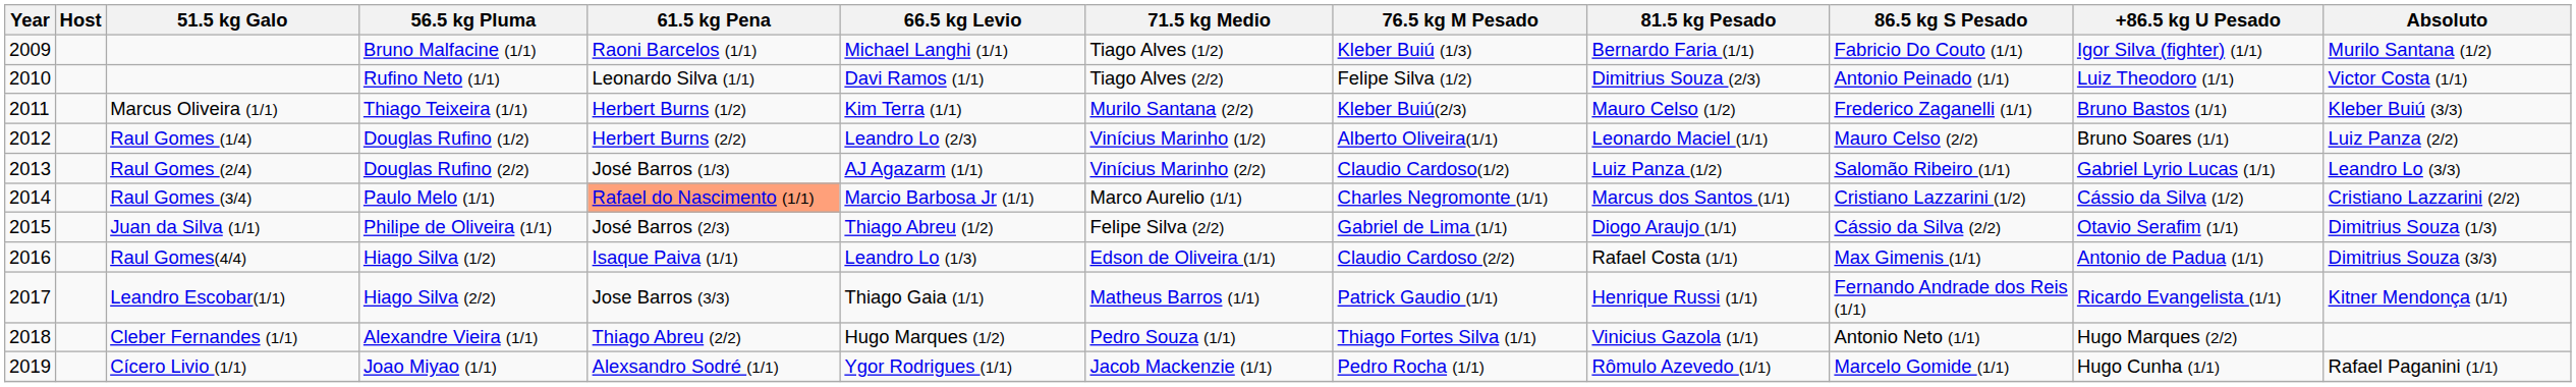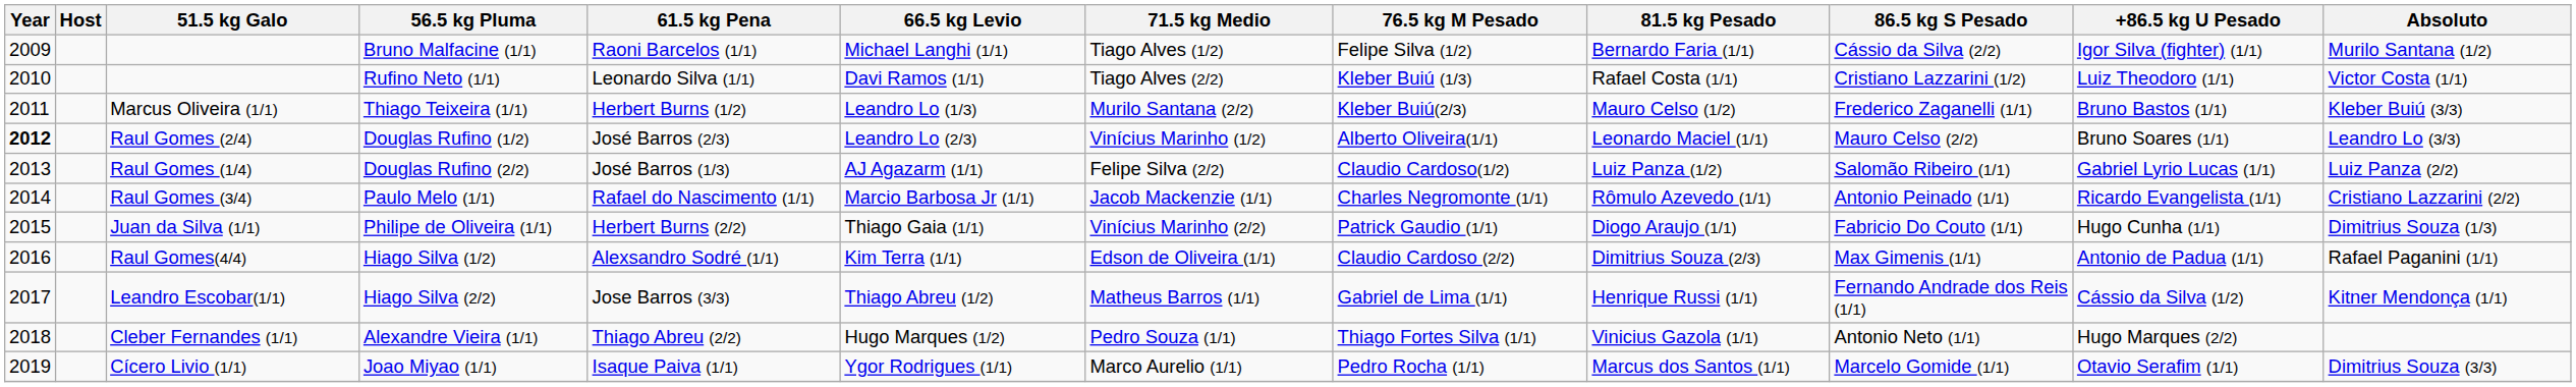Bruno Malfacine (1/1) | 76.5 kg M Pesado: Kleber Buiú (1/3) -> Felipe Silva (1/2)
Bruno Malfacine (1/1) | 86.5 kg S Pesado: Fabricio Do Couto (1/1) -> Cássio da Silva (2/2)
Rufino Neto (1/1) | 76.5 kg M Pesado: Felipe Silva (1/2) -> Kleber Buiú (1/3)
Rufino Neto (1/1) | 81.5 kg Pesado: Dimitrius Souza (2/3) -> Rafael Costa (1/1)
Rufino Neto (1/1) | 86.5 kg S Pesado: Antonio Peinado (1/1) -> Cristiano Lazzarini (1/2)
Thiago Teixeira (1/1) | 66.5 kg Levio: Kim Terra (1/1) -> Leandro Lo (1/3)
Douglas Rufino (1/2) | Year: normal -> bold
Douglas Rufino (1/2) | 51.5 kg Galo: Raul Gomes (1/4) -> Raul Gomes (2/4)
Douglas Rufino (1/2) | 61.5 kg Pena: Herbert Burns (2/2) -> José Barros (2/3)
Douglas Rufino (1/2) | Absoluto: Luiz Panza (2/2) -> Leandro Lo (3/3)
Douglas Rufino (2/2) | 51.5 kg Galo: Raul Gomes (2/4) -> Raul Gomes (1/4)
Douglas Rufino (2/2) | 71.5 kg Medio: Vinícius Marinho (2/2) -> Felipe Silva (2/2)
Douglas Rufino (2/2) | Absoluto: Leandro Lo (3/3) -> Luiz Panza (2/2)
Paulo Melo (1/1) | 61.5 kg Pena: lightsalmon background -> no background
Paulo Melo (1/1) | 71.5 kg Medio: Marco Aurelio (1/1) -> Jacob Mackenzie (1/1)
Paulo Melo (1/1) | 81.5 kg Pesado: Marcus dos Santos (1/1) -> Rômulo Azevedo (1/1)
Paulo Melo (1/1) | 86.5 kg S Pesado: Cristiano Lazzarini (1/2) -> Antonio Peinado (1/1)
Paulo Melo (1/1) | +86.5 kg U Pesado: Cássio da Silva (1/2) -> Ricardo Evangelista (1/1)
Philipe de Oliveira (1/1) | 61.5 kg Pena: José Barros (2/3) -> Herbert Burns (2/2)
Philipe de Oliveira (1/1) | 66.5 kg Levio: Thiago Abreu (1/2) -> Thiago Gaia (1/1)
Philipe de Oliveira (1/1) | 71.5 kg Medio: Felipe Silva (2/2) -> Vinícius Marinho (2/2)
Philipe de Oliveira (1/1) | 76.5 kg M Pesado: Gabriel de Lima (1/1) -> Patrick Gaudio (1/1)
Philipe de Oliveira (1/1) | 86.5 kg S Pesado: Cássio da Silva (2/2) -> Fabricio Do Couto (1/1)
Philipe de Oliveira (1/1) | +86.5 kg U Pesado: Otavio Serafim (1/1) -> Hugo Cunha (1/1)
Hiago Silva (1/2) | 61.5 kg Pena: Isaque Paiva (1/1) -> Alexsandro Sodré (1/1)
Hiago Silva (1/2) | 66.5 kg Levio: Leandro Lo (1/3) -> Kim Terra (1/1)
Hiago Silva (1/2) | 81.5 kg Pesado: Rafael Costa (1/1) -> Dimitrius Souza (2/3)
Hiago Silva (1/2) | Absoluto: Dimitrius Souza (3/3) -> Rafael Paganini (1/1)
Hiago Silva (2/2) | 66.5 kg Levio: Thiago Gaia (1/1) -> Thiago Abreu (1/2)
Hiago Silva (2/2) | 76.5 kg M Pesado: Patrick Gaudio (1/1) -> Gabriel de Lima (1/1)
Hiago Silva (2/2) | +86.5 kg U Pesado: Ricardo Evangelista (1/1) -> Cássio da Silva (1/2)
Joao Miyao (1/1) | 61.5 kg Pena: Alexsandro Sodré (1/1) -> Isaque Paiva (1/1)
Joao Miyao (1/1) | 71.5 kg Medio: Jacob Mackenzie (1/1) -> Marco Aurelio (1/1)
Joao Miyao (1/1) | 81.5 kg Pesado: Rômulo Azevedo (1/1) -> Marcus dos Santos (1/1)
Joao Miyao (1/1) | +86.5 kg U Pesado: Hugo Cunha (1/1) -> Otavio Serafim (1/1)
Joao Miyao (1/1) | Absoluto: Rafael Paganini (1/1) -> Dimitrius Souza (3/3)
